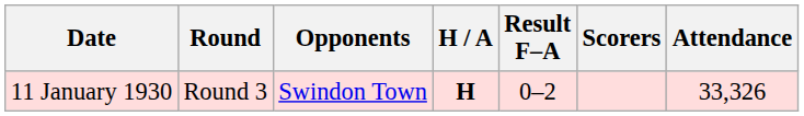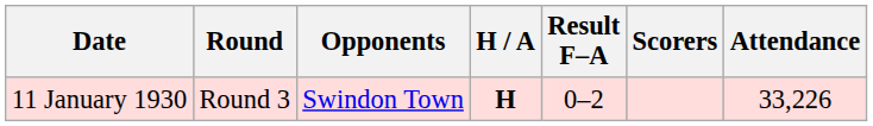11 January 1930 | Attendance: 33,326 -> 33,226
